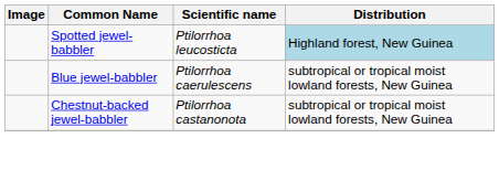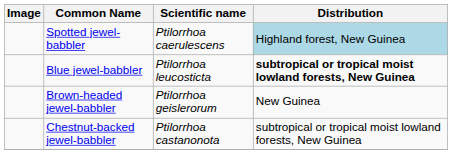Spotted jewel-babbler | Scientific name: Ptilorrhoa leucosticta -> Ptilorrhoa caerulescens
Blue jewel-babbler | Scientific name: Ptilorrhoa caerulescens -> Ptilorrhoa leucosticta
Blue jewel-babbler | Distribution: normal -> bold
+ row: Brown-headed jewel-babbler | Ptilorrhoa geislerorum | New Guinea
